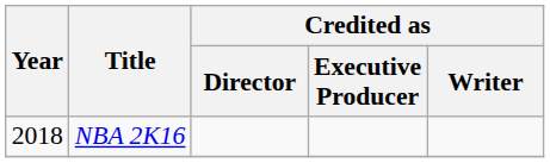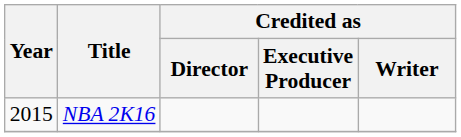NBA 2K16 | Year: 2018 -> 2015
